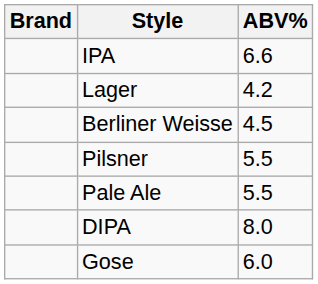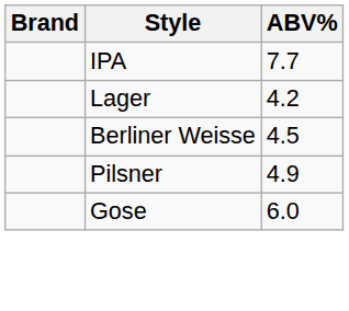IPA | ABV%: 6.6 -> 7.7
Pilsner | ABV%: 5.5 -> 4.9
- row: Pale Ale | 5.5
- row: DIPA | 8.0
